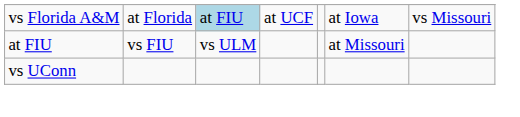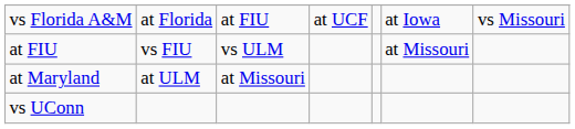vs Florida A&M | column 3: lightblue background -> no background
+ row: at Maryland | at ULM | at Missouri
